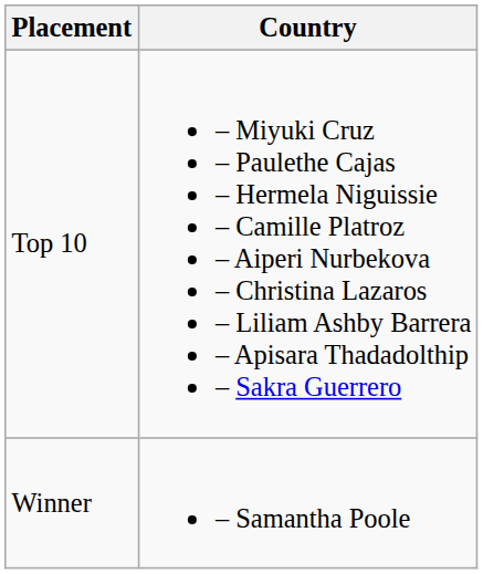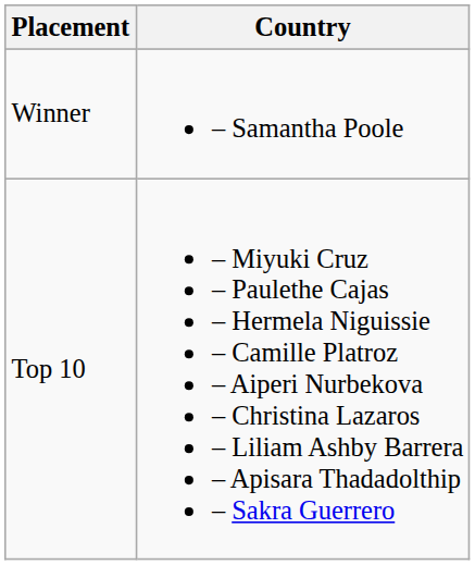rows swapped: Winner <-> Top 10
